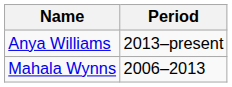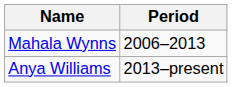rows swapped: Mahala Wynns <-> Anya Williams
